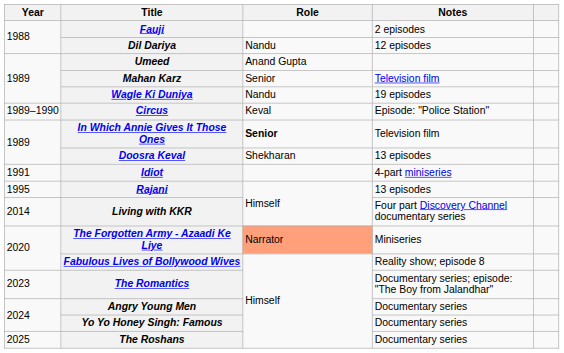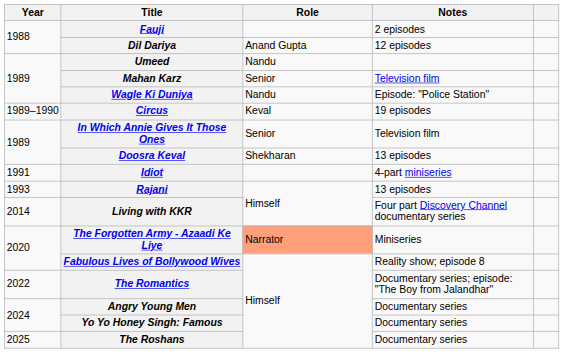Dil Dariya | Role: Nandu -> Anand Gupta
Umeed | Role: Anand Gupta -> Nandu
Wagle Ki Duniya | Notes: 19 episodes -> Episode: "Police Station"
Circus | Notes: Episode: "Police Station" -> 19 episodes
In Which Annie Gives It Those Ones | Role: bold -> normal
Rajani | Year: 1995 -> 1993
The Romantics | Year: 2023 -> 2022
